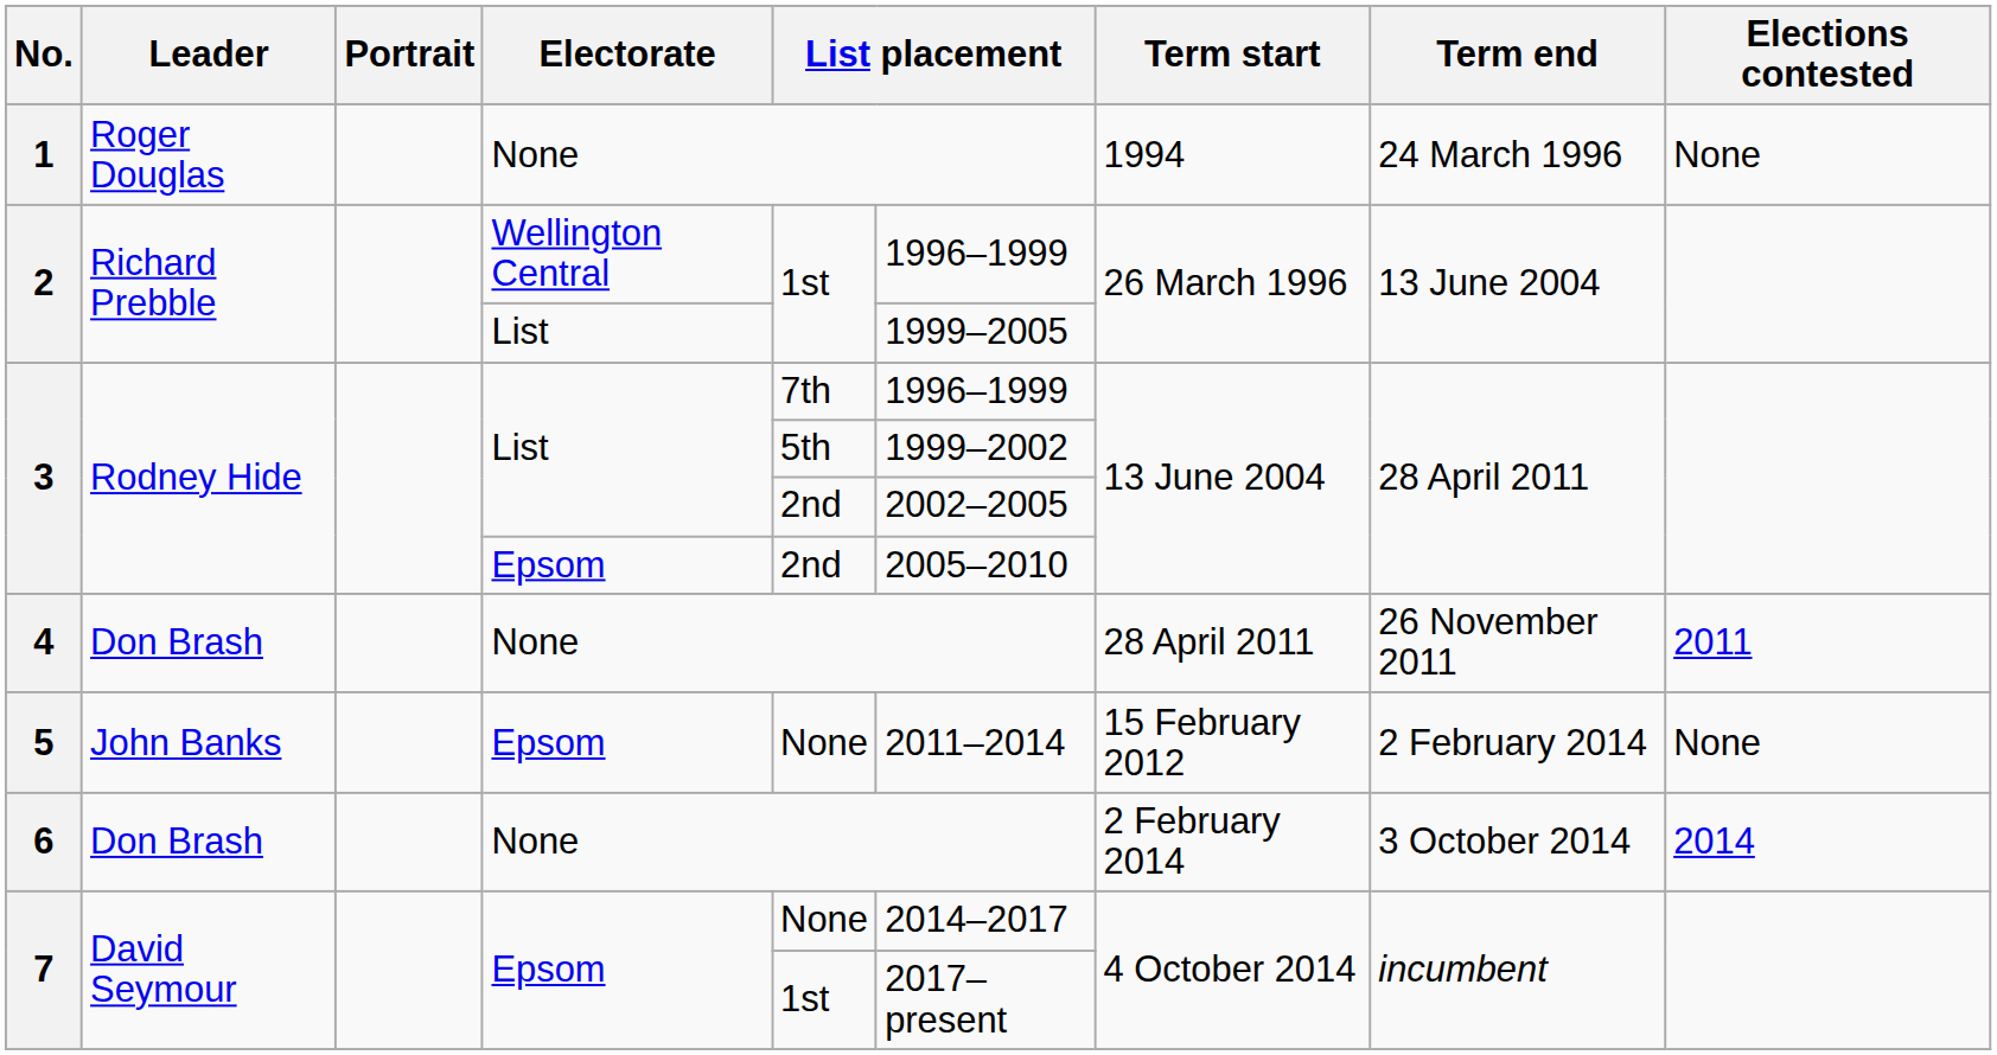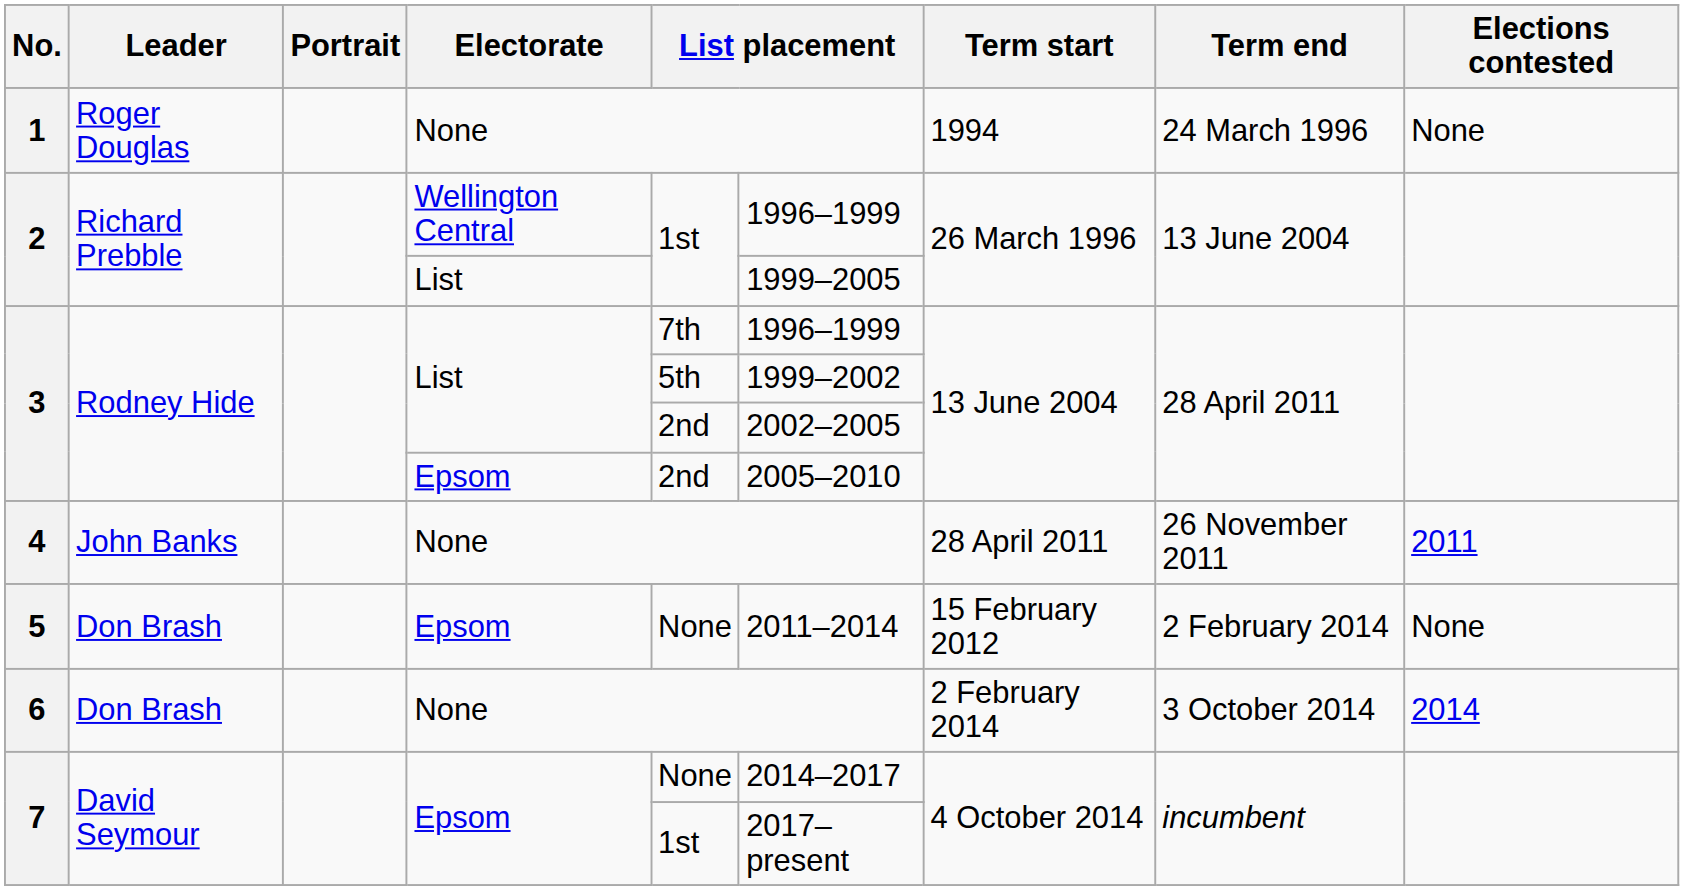4 | Leader: Don Brash -> John Banks
5 | Leader: John Banks -> Don Brash
